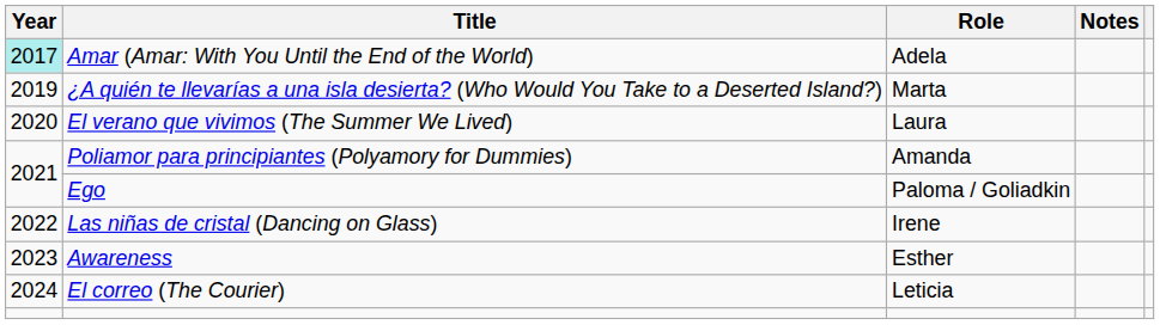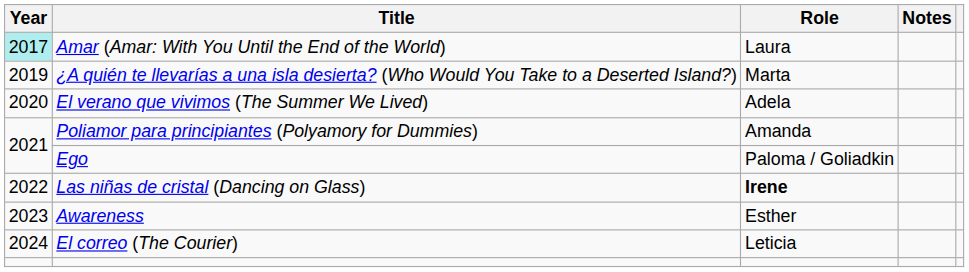Amar (Amar: With You Until the End of the World) | Role: Adela -> Laura
El verano que vivimos (The Summer We Lived) | Role: Laura -> Adela
Las niñas de cristal (Dancing on Glass) | Role: normal -> bold
